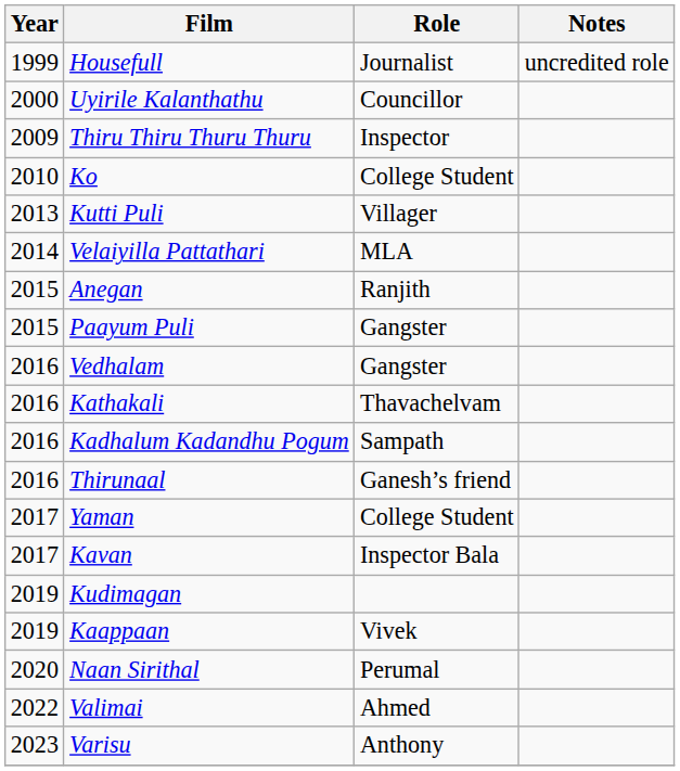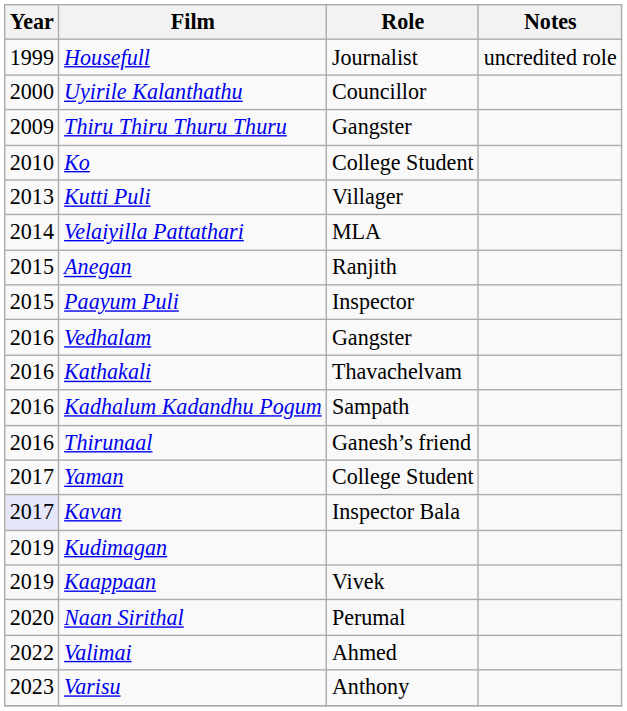Thiru Thiru Thuru Thuru | Role: Inspector -> Gangster
Paayum Puli | Role: Gangster -> Inspector
Kavan | Year: no background -> lavender background
